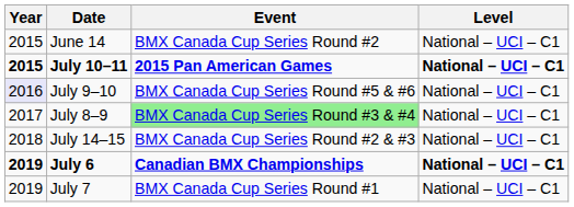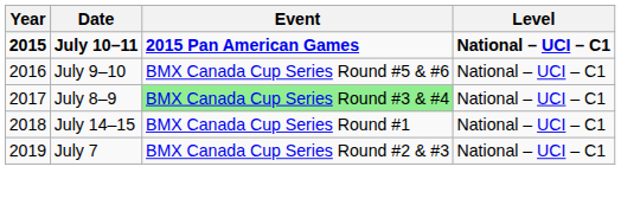- row: 2015 | June 14 | BMX Canada Cup Series Round #2 | National – UCI – C1
July 9–10 | Year: lavender background -> no background
July 14–15 | Event: BMX Canada Cup Series Round #2 & #3 -> BMX Canada Cup Series Round #1
- row: 2019 | July 6 | Canadian BMX Championships | National – UCI – C1
July 7 | Event: BMX Canada Cup Series Round #1 -> BMX Canada Cup Series Round #2 & #3
